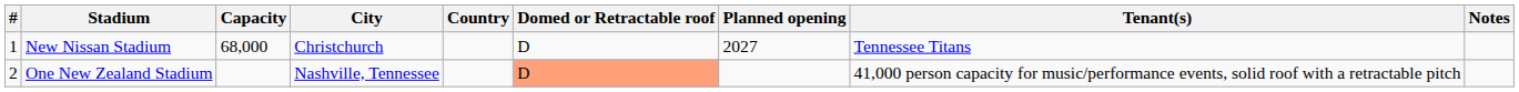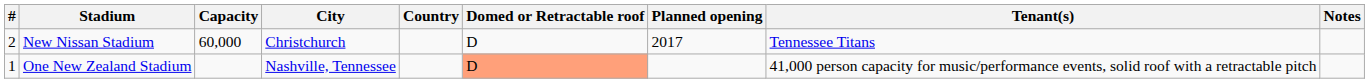New Nissan Stadium | #: 1 -> 2
New Nissan Stadium | Capacity: 68,000 -> 60,000
New Nissan Stadium | Planned opening: 2027 -> 2017
One New Zealand Stadium | #: 2 -> 1
